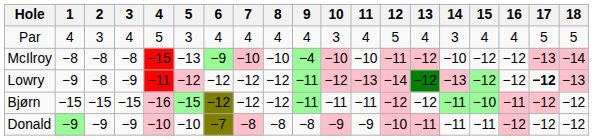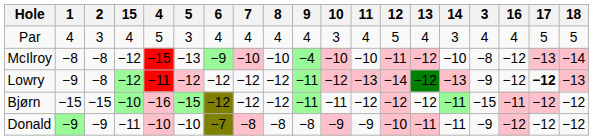columns swapped: 3 <-> 15
Bjørn | 11: −11 -> −12
